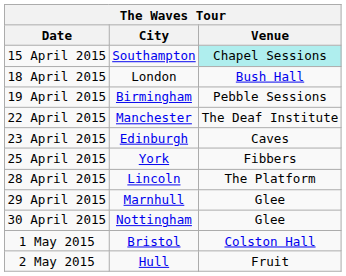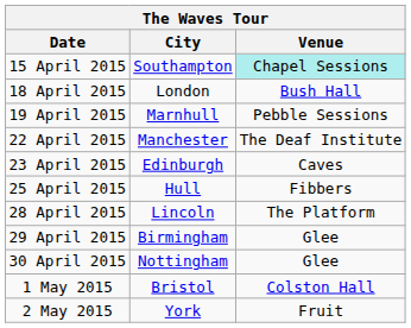19 April 2015 | City: Birmingham -> Marnhull
25 April 2015 | City: York -> Hull
29 April 2015 | City: Marnhull -> Birmingham
2 May 2015 | City: Hull -> York
